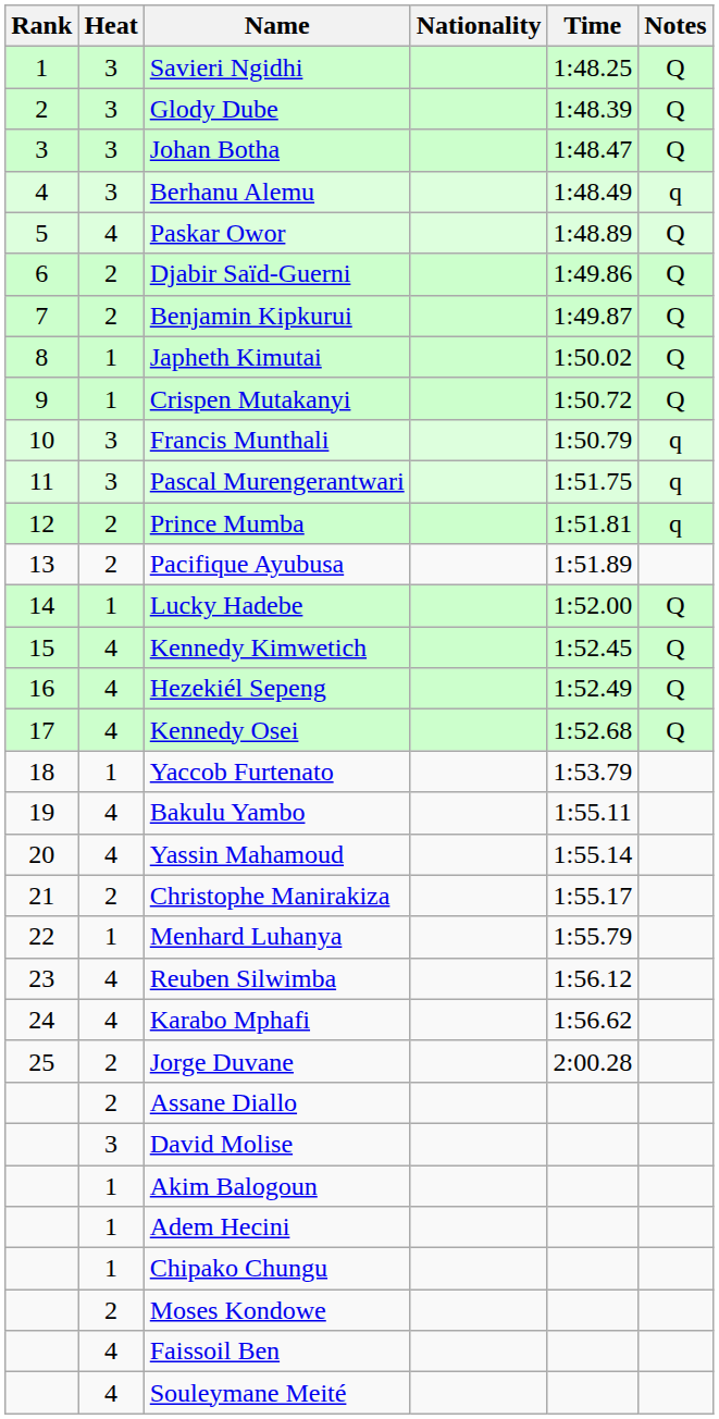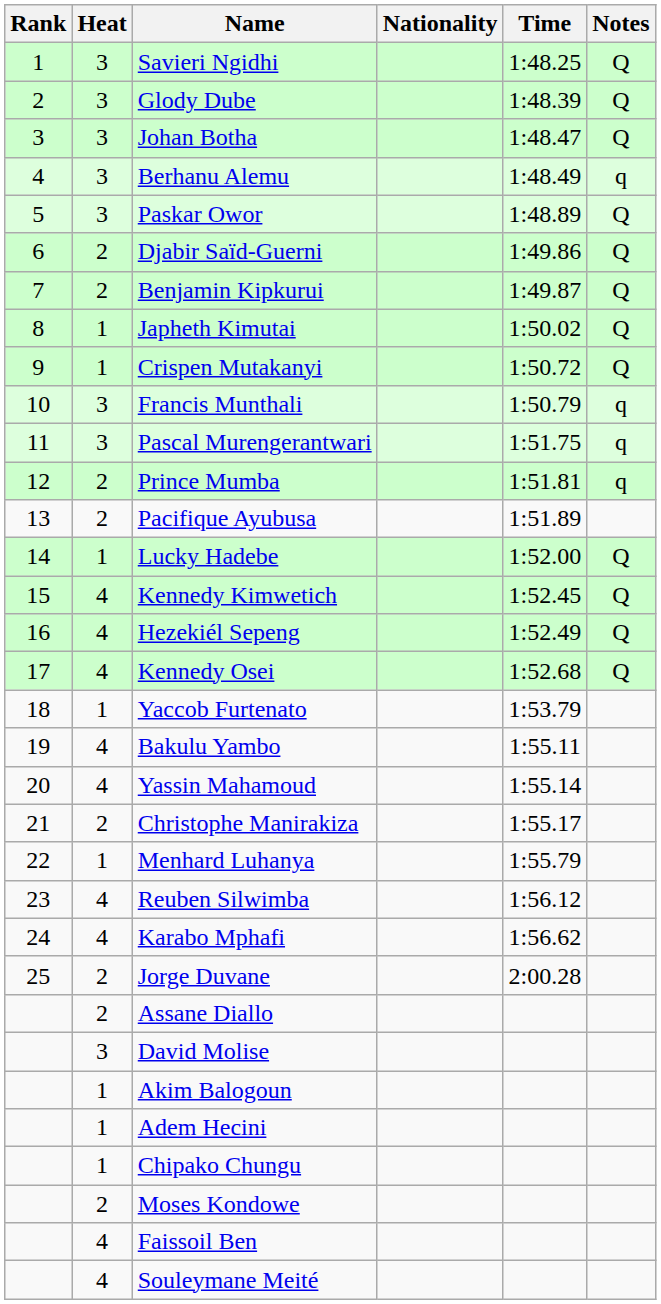Paskar Owor | Heat: 4 -> 3
